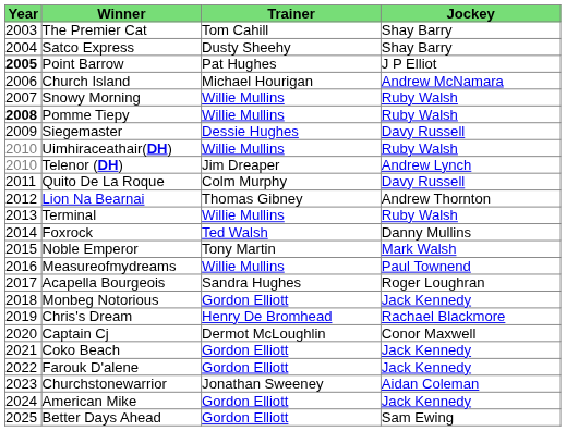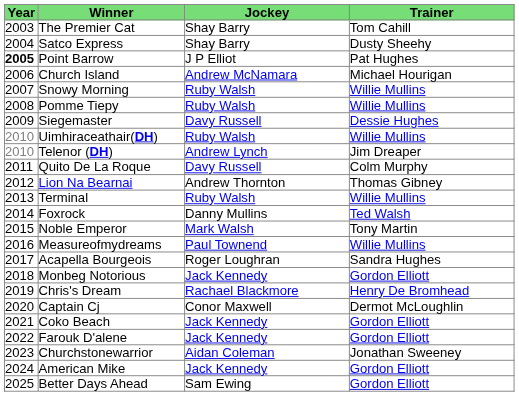columns swapped: Jockey <-> Trainer
Pomme Tiepy | Year: bold -> normal
